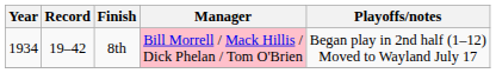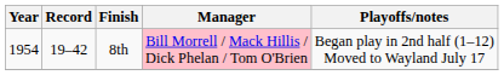8th | Year: 1934 -> 1954
